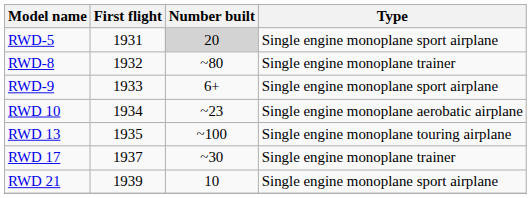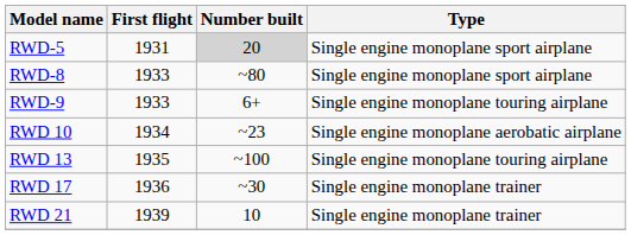RWD-8 | First flight: 1932 -> 1933
RWD-8 | Type: Single engine monoplane trainer -> Single engine monoplane sport airplane
RWD-9 | Type: Single engine monoplane sport airplane -> Single engine monoplane touring airplane
RWD 17 | First flight: 1937 -> 1936
RWD 21 | Type: Single engine monoplane sport airplane -> Single engine monoplane trainer
